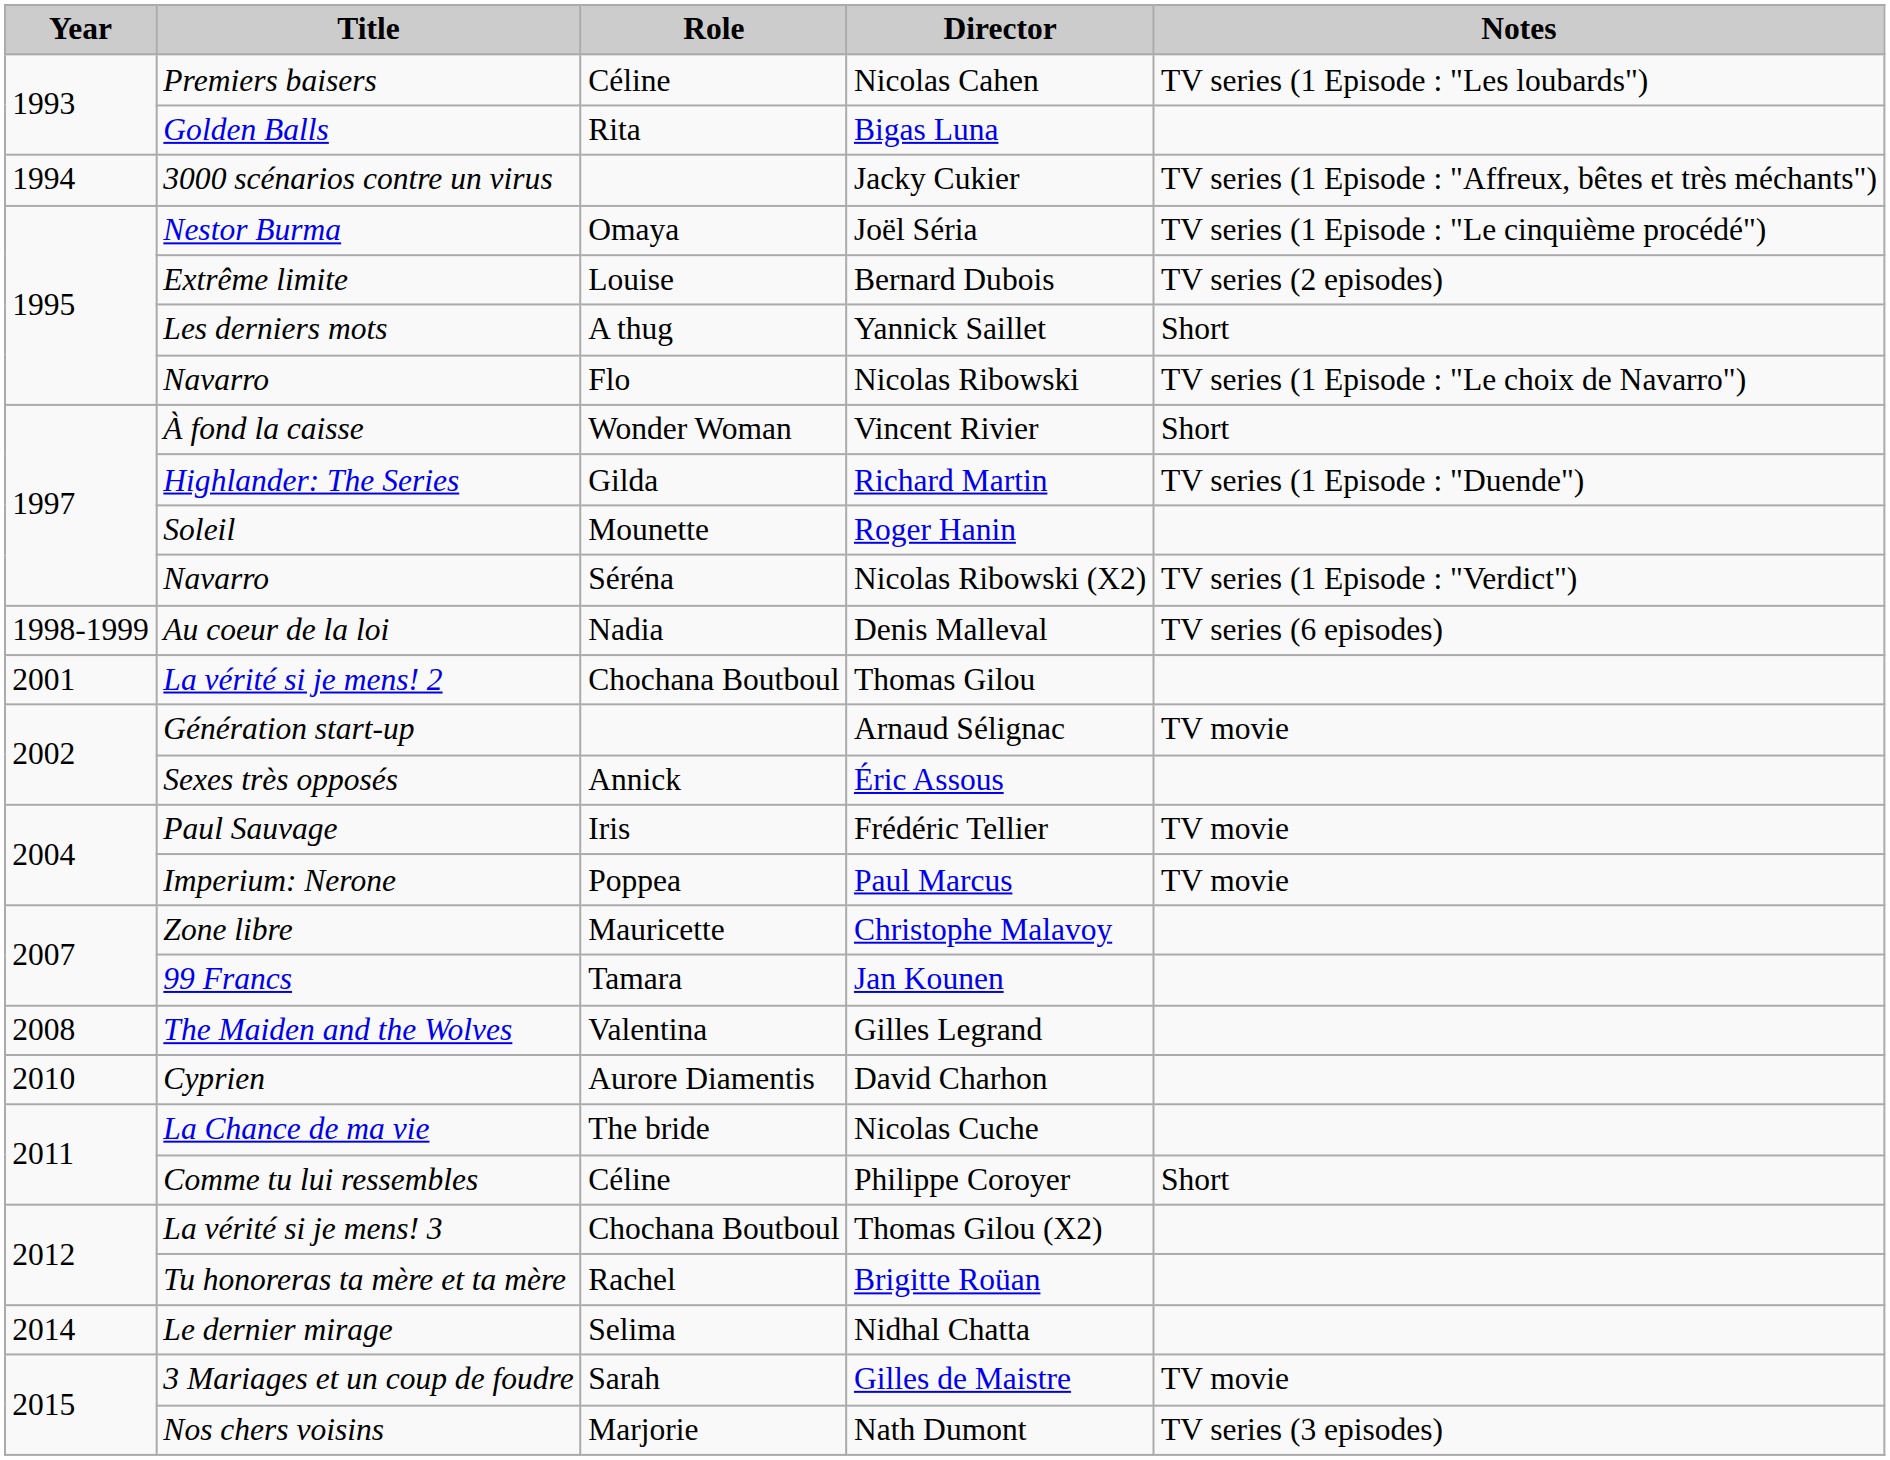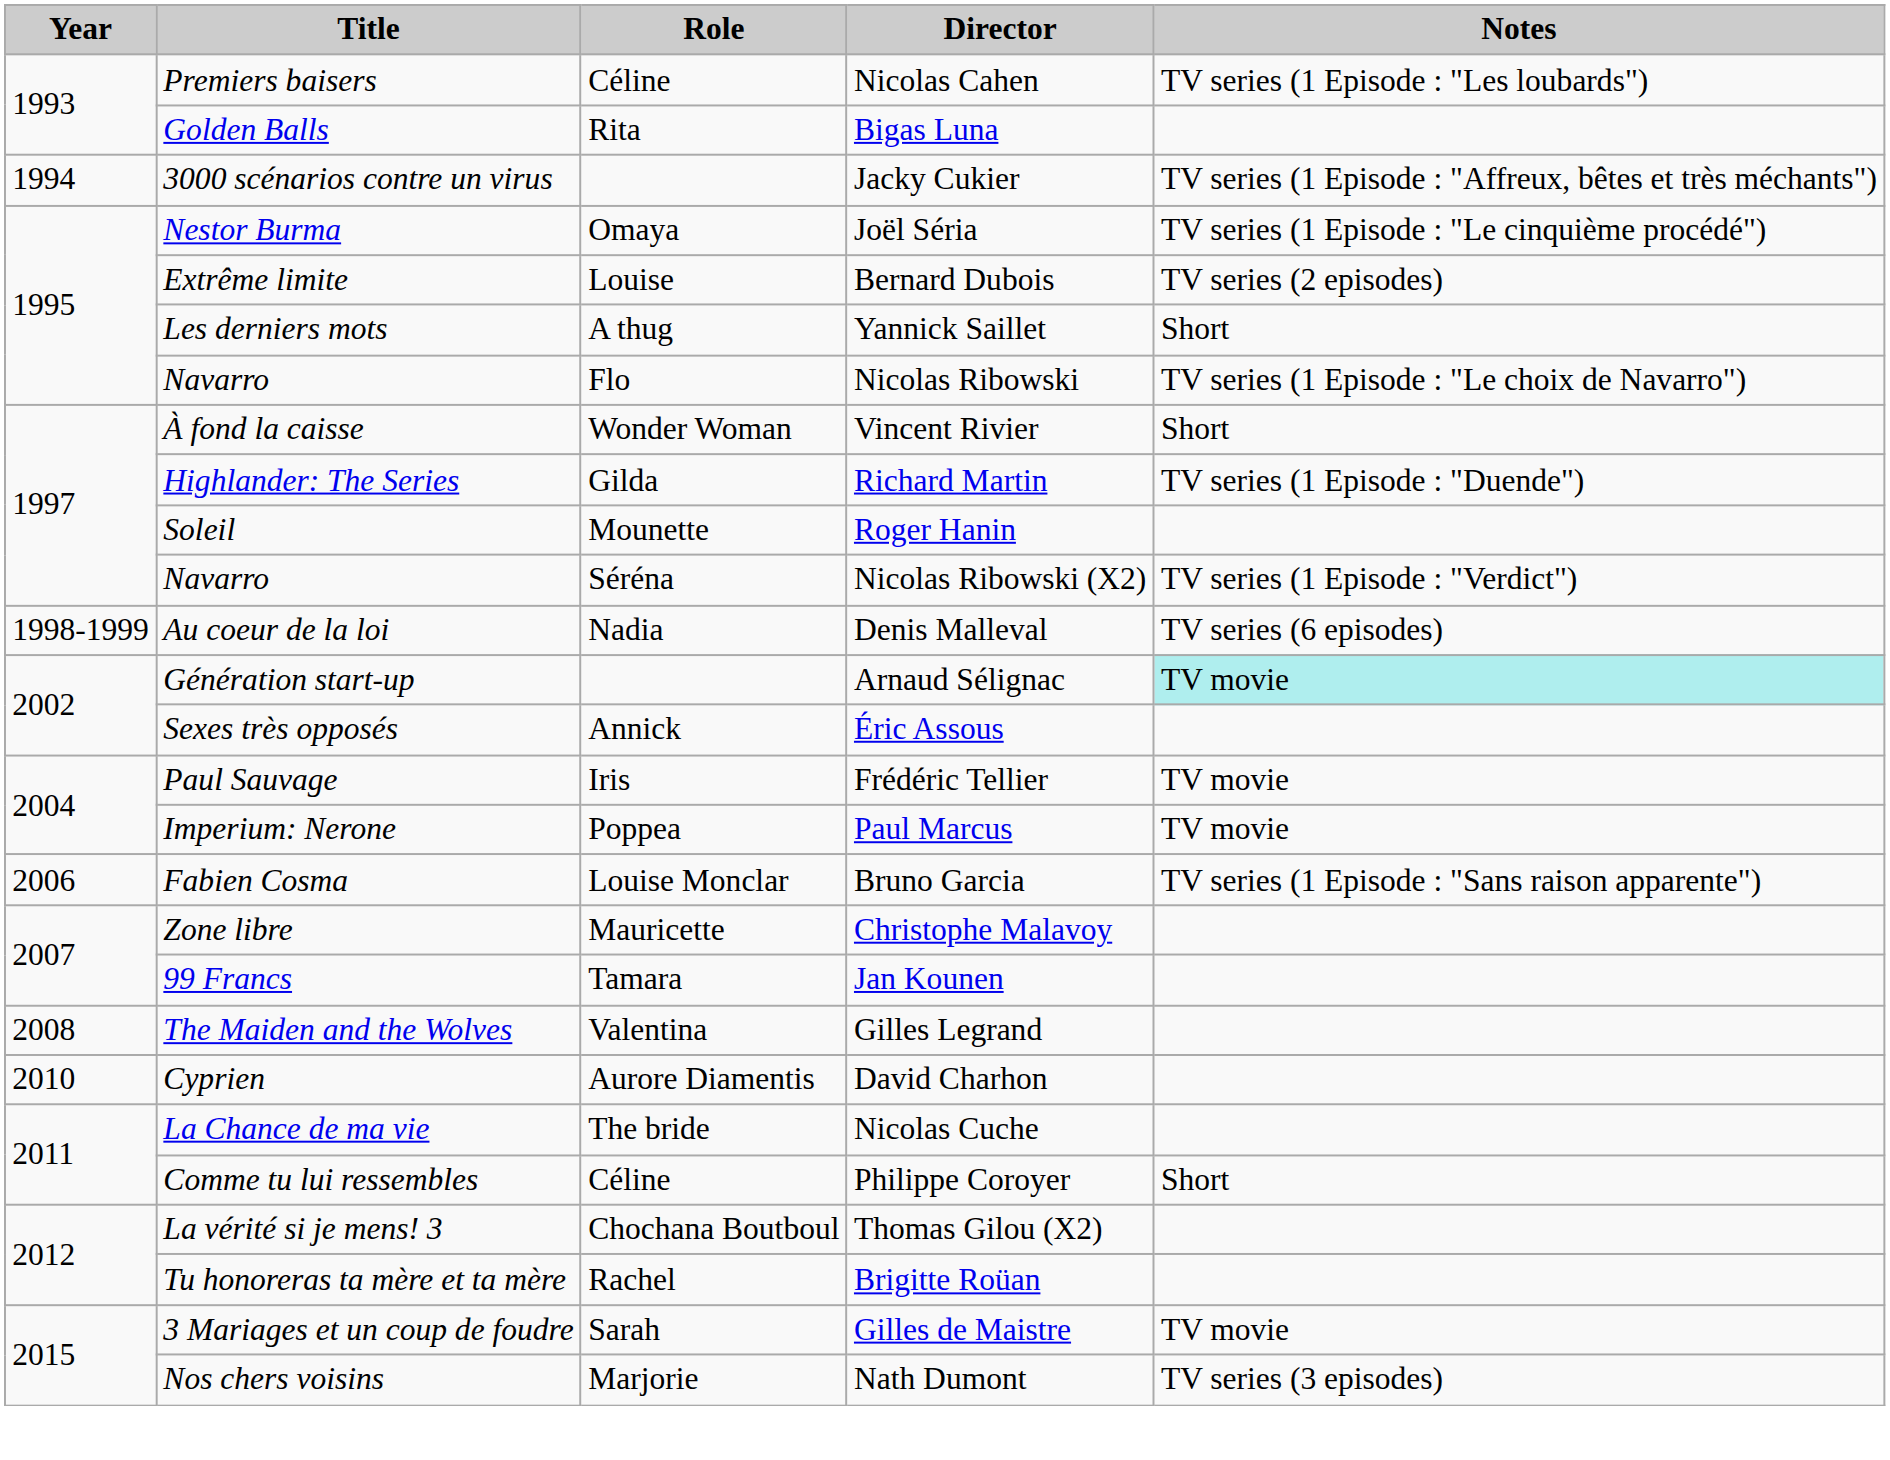- row: 2001 | La vérité si je mens! 2 | Chochana Boutboul | Thomas Gilou
Arnaud Sélignac | Notes: no background -> paleturquoise background
+ row: 2006 | Fabien Cosma | Louise Monclar | Bruno Garcia | TV series (1 Episode : "Sans raison apparente")
- row: 2014 | Le dernier mirage | Selima | Nidhal Chatta
